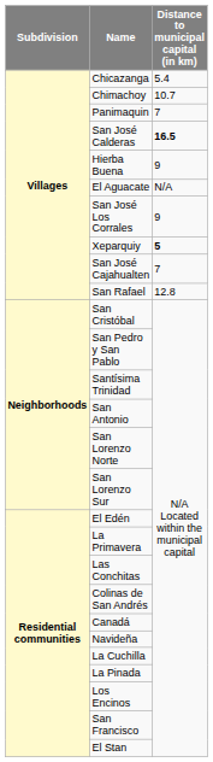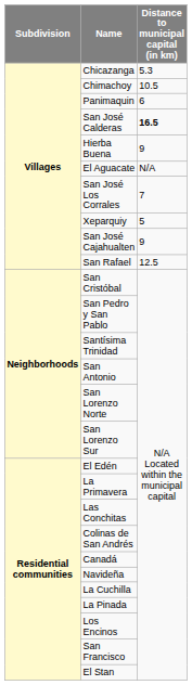Chicazanga | Distance to municipal capital (in km): 5.4 -> 5.3
Chimachoy | Distance to municipal capital (in km): 10.7 -> 10.5
Panimaquin | Distance to municipal capital (in km): 7 -> 6
San José Los Corrales | Distance to municipal capital (in km): 9 -> 7
Xeparquiy | Distance to municipal capital (in km): bold -> normal
San José Cajahualten | Distance to municipal capital (in km): 7 -> 9
San Rafael | Distance to municipal capital (in km): 12.8 -> 12.5
